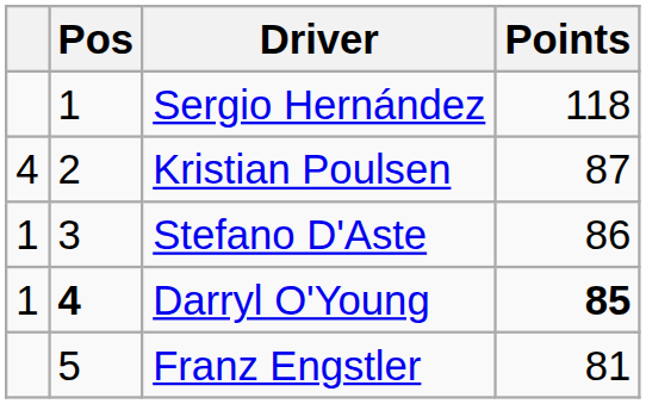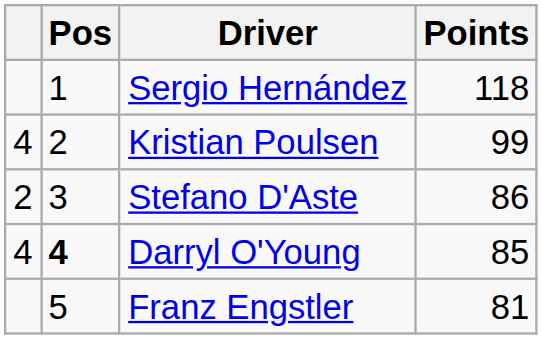Kristian Poulsen | Points: 87 -> 99
Stefano D'Aste | column 1: 1 -> 2
Darryl O'Young | column 1: 1 -> 4
Darryl O'Young | Points: bold -> normal
